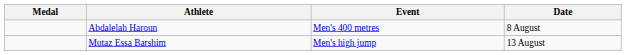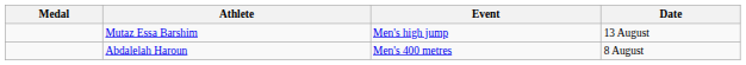rows swapped: Mutaz Essa Barshim <-> Abdalelah Haroun
